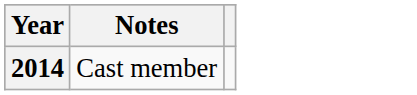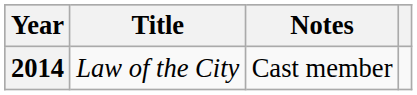+ column: Title | Law of the City
